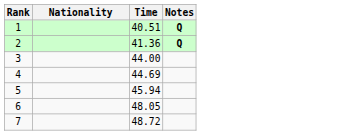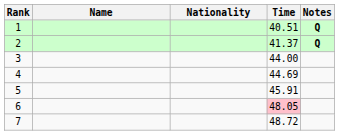+ column: Name
2 | Time: 41.36 -> 41.37
5 | Time: 45.94 -> 45.91
6 | Time: no background -> pink background
